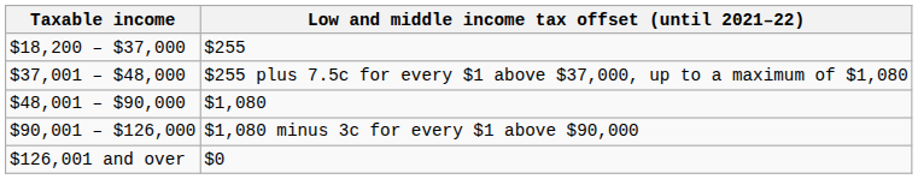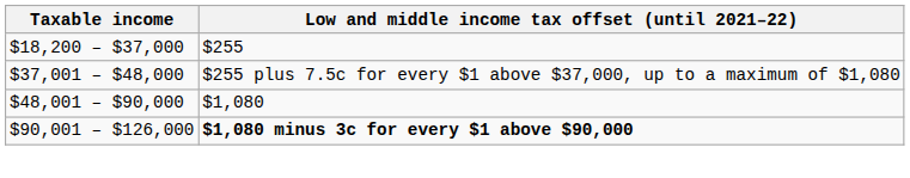$90,001 – $126,000 | Low and middle income tax offset (until 2021–22): normal -> bold
- row: $126,001 and over | $0
